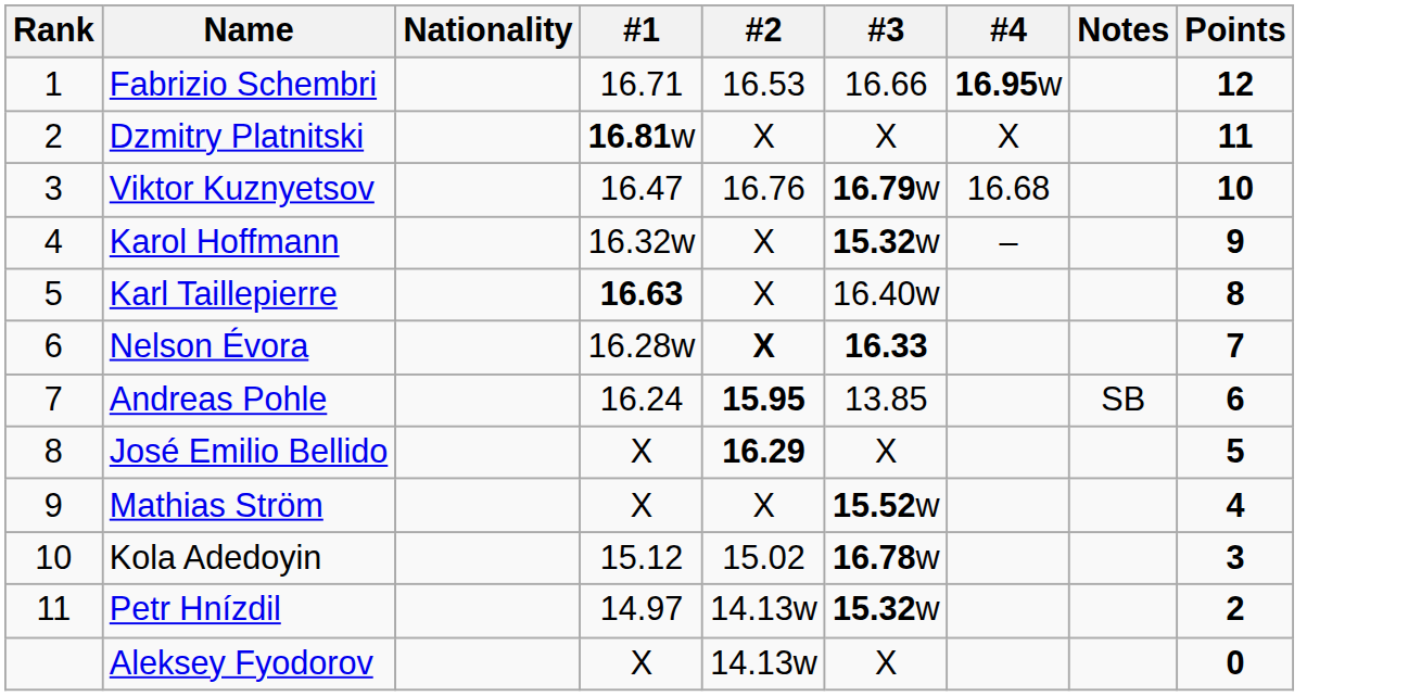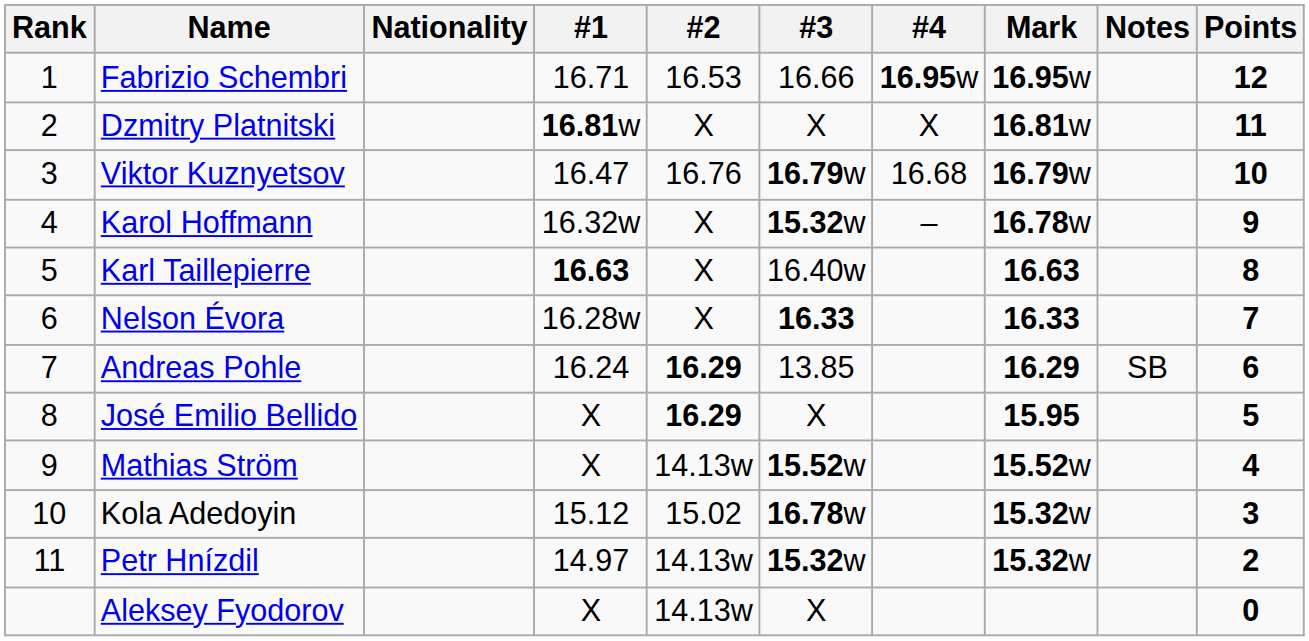+ column: Mark | 16.95w | 16.81w | 16.79w | 16.78w | 16.63 | 16.33 | 16.29 | 15.95 | 15.52w | 15.32w | 15.32w
Nelson Évora | #2: bold -> normal
Andreas Pohle | #2: 15.95 -> 16.29
Mathias Ström | #2: X -> 14.13w
